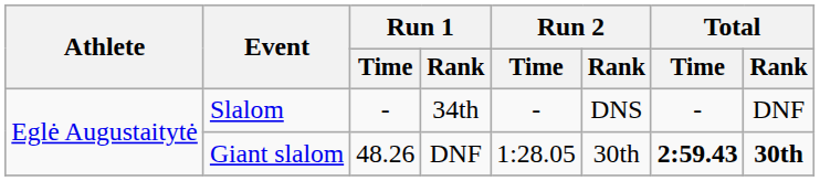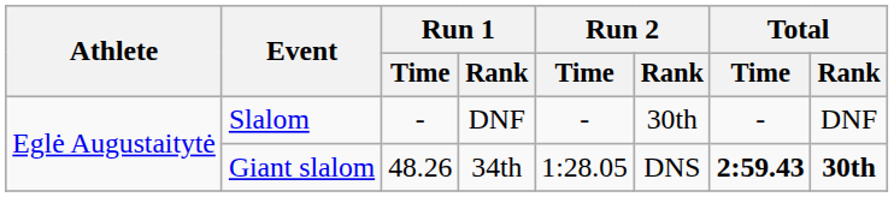Slalom | Run 1 / Rank: 34th -> DNF
Slalom | Run 2 / Rank: DNS -> 30th
Giant slalom | Run 1 / Rank: DNF -> 34th
Giant slalom | Run 2 / Rank: 30th -> DNS
